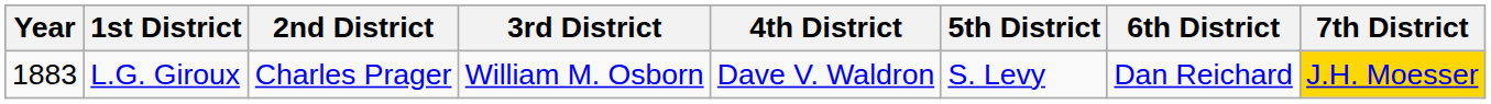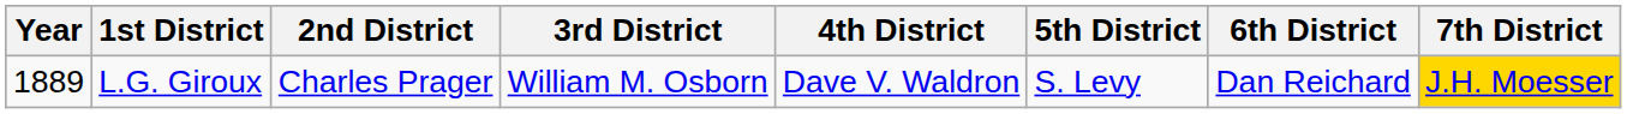L.G. Giroux | Year: 1883 -> 1889
